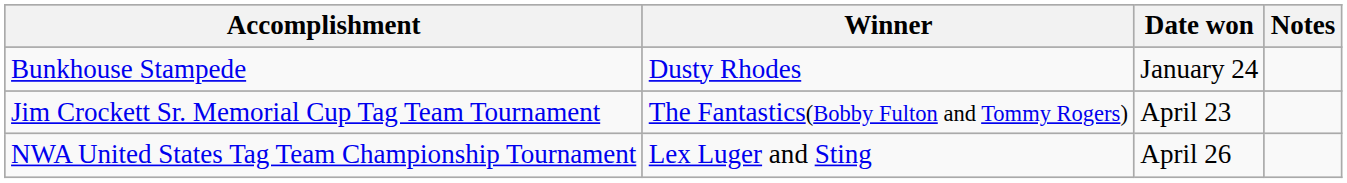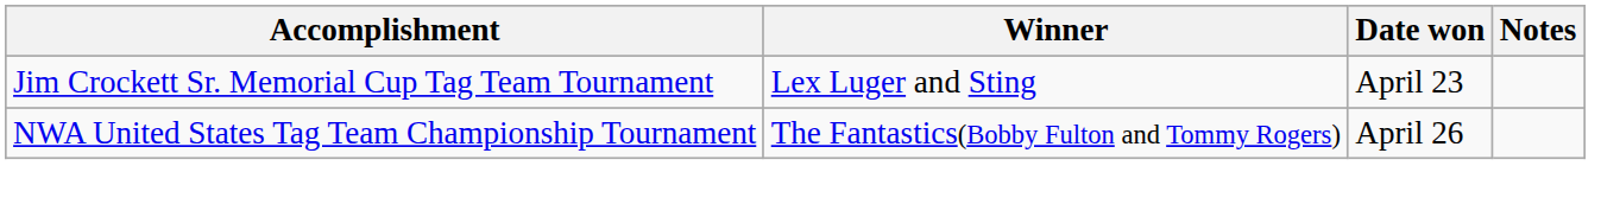- row: Bunkhouse Stampede | Dusty Rhodes | January 24
Jim Crockett Sr. Memorial Cup Tag Team Tournament | Winner: The Fantastics(Bobby Fulton and Tommy Rogers) -> Lex Luger and Sting
NWA United States Tag Team Championship Tournament | Winner: Lex Luger and Sting -> The Fantastics(Bobby Fulton and Tommy Rogers)
